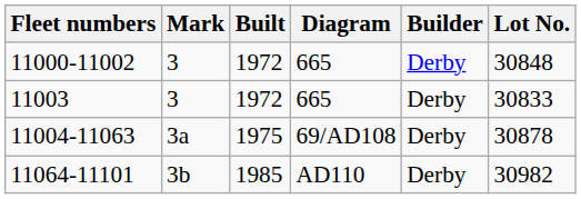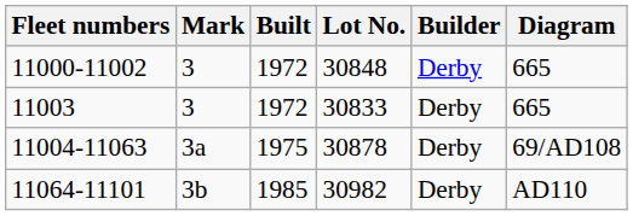columns swapped: Diagram <-> Lot No.
